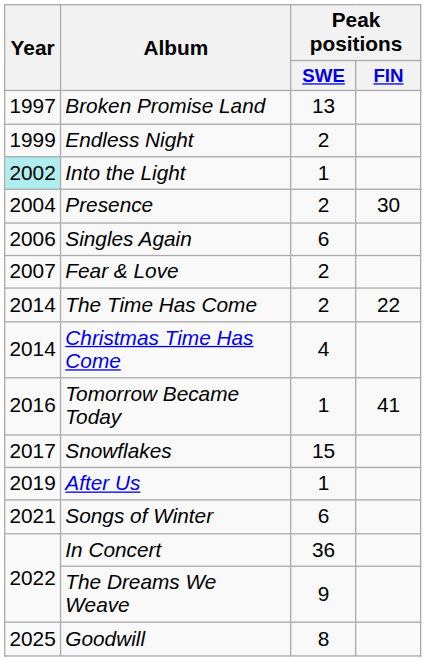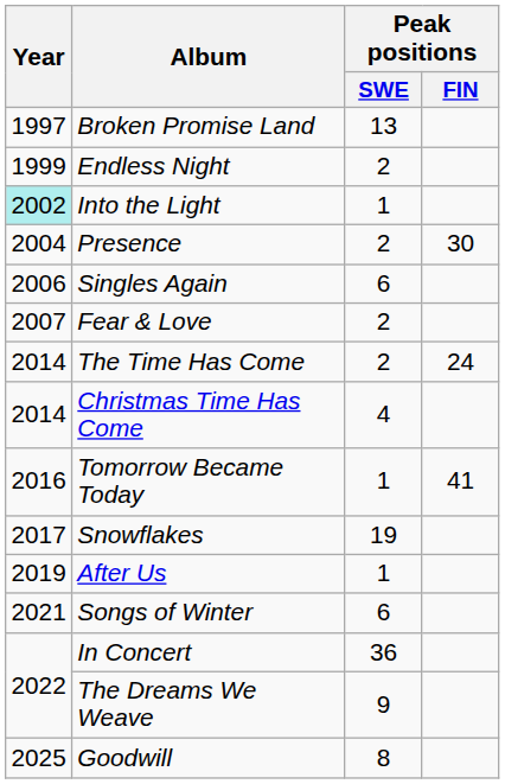The Time Has Come | Peak positions / FIN: 22 -> 24
Snowflakes | Peak positions / SWE: 15 -> 19
